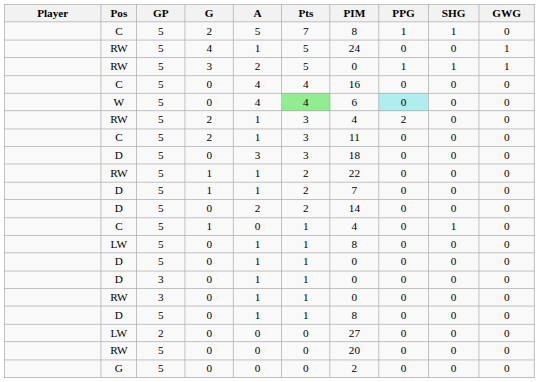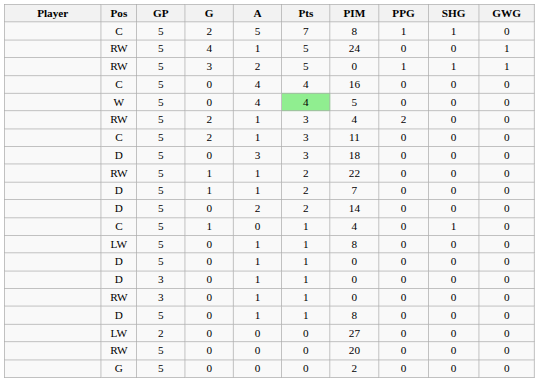W | PIM: 6 -> 5
W | PPG: paleturquoise background -> no background
